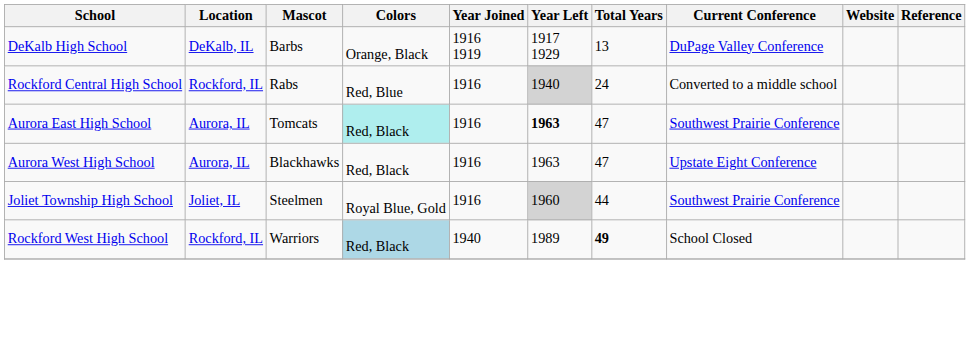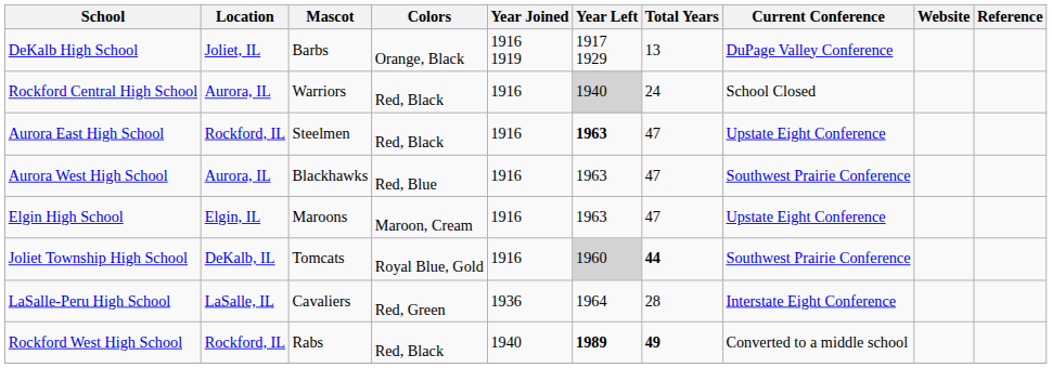DeKalb High School | Location: DeKalb, IL -> Joliet, IL
Rockford Central High School | Location: Rockford, IL -> Aurora, IL
Rockford Central High School | Mascot: Rabs -> Warriors
Rockford Central High School | Colors: Red, Blue -> Red, Black
Rockford Central High School | Current Conference: Converted to a middle school -> School Closed
Aurora East High School | Location: Aurora, IL -> Rockford, IL
Aurora East High School | Mascot: Tomcats -> Steelmen
Aurora East High School | Colors: paleturquoise background -> no background
Aurora East High School | Current Conference: Southwest Prairie Conference -> Upstate Eight Conference
Aurora West High School | Colors: Red, Black -> Red, Blue
Aurora West High School | Current Conference: Upstate Eight Conference -> Southwest Prairie Conference
+ row: Elgin High School | Elgin, IL | Maroons | Maroon, Cream | 1916 | 1963 | 47 | Upstate Eight Conference
Joliet Township High School | Location: Joliet, IL -> DeKalb, IL
Joliet Township High School | Mascot: Steelmen -> Tomcats
Joliet Township High School | Total Years: normal -> bold
+ row: LaSalle-Peru High School | LaSalle, IL | Cavaliers | Red, Green | 1936 | 1964 | 28 | Interstate Eight Conference
Rockford West High School | Mascot: Warriors -> Rabs
Rockford West High School | Colors: lightblue background -> no background
Rockford West High School | Year Left: normal -> bold
Rockford West High School | Current Conference: School Closed -> Converted to a middle school
